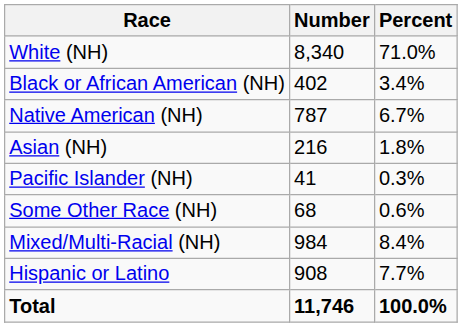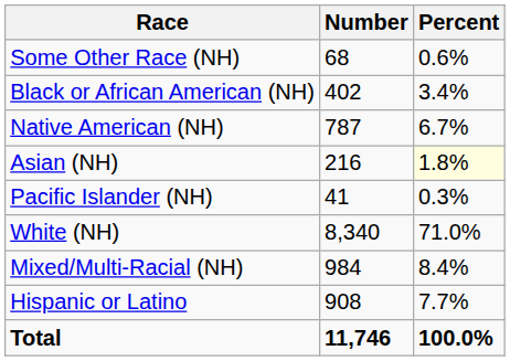rows swapped: White (NH) <-> Some Other Race (NH)
Asian (NH) | Percent: no background -> lightyellow background
